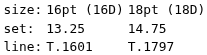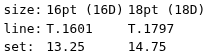rows swapped: set: <-> line:
